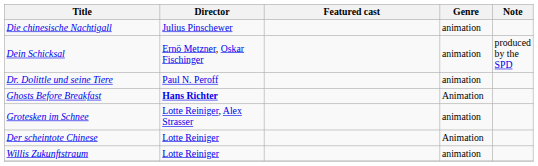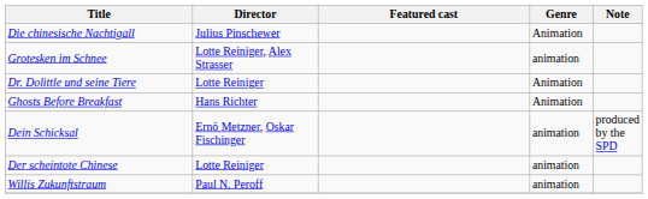Die chinesische Nachtigall | Genre: animation -> Animation
rows swapped: Dein Schicksal <-> Grotesken im Schnee
Dr. Dolittle und seine Tiere | Director: Paul N. Peroff -> Lotte Reiniger
Dr. Dolittle und seine Tiere | Genre: animation -> Animation
Ghosts Before Breakfast | Director: bold -> normal
Der scheintote Chinese | Genre: Animation -> animation
Willis Zukunftstraum | Director: Lotte Reiniger -> Paul N. Peroff
